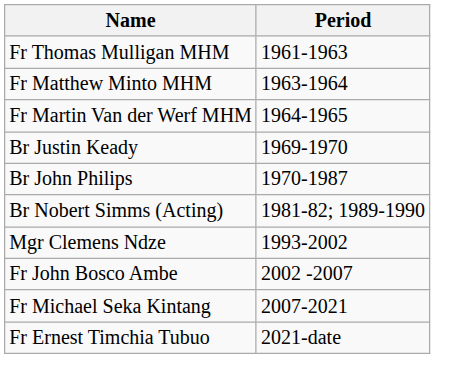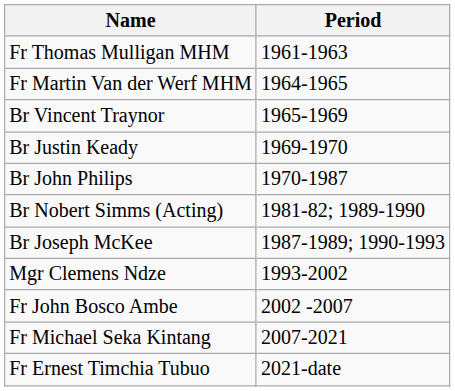- row: Fr Matthew Minto MHM | 1963-1964
+ row: Br Vincent Traynor | 1965-1969
+ row: Br Joseph McKee | 1987-1989; 1990-1993
